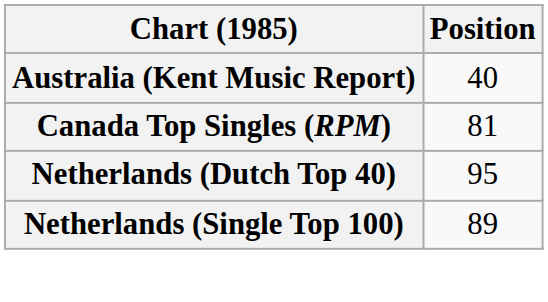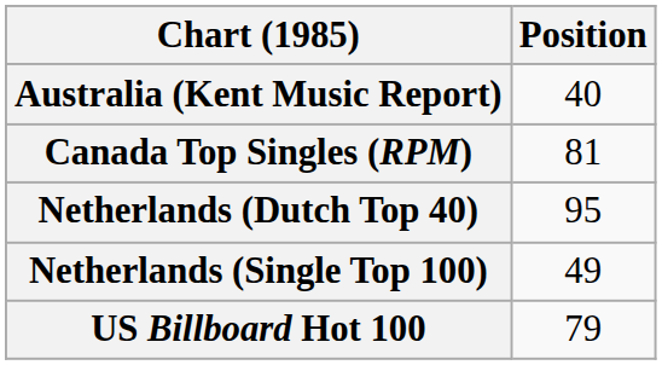Netherlands (Single Top 100) | Position: 89 -> 49
+ row: US Billboard Hot 100 | 79
